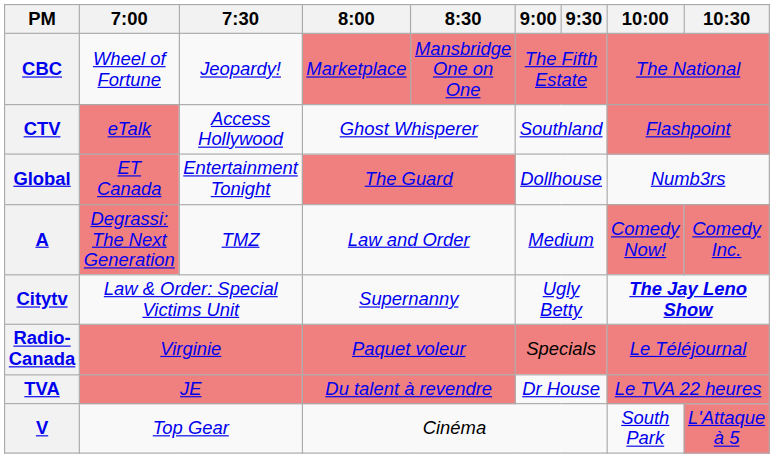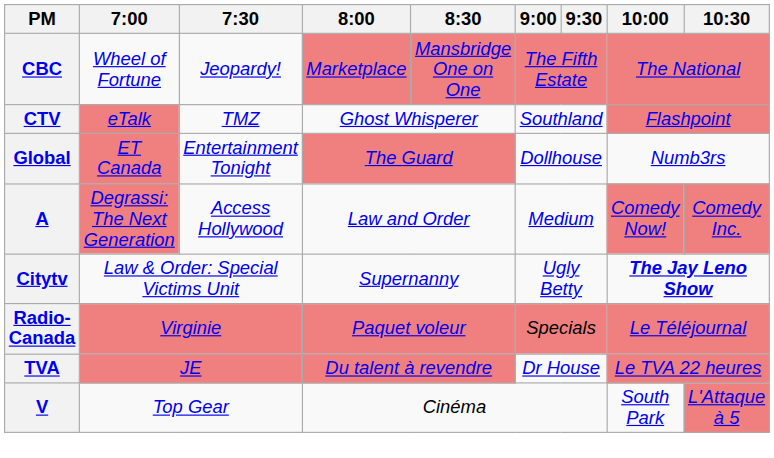CTV | 7:30: Access Hollywood -> TMZ
A | 7:30: TMZ -> Access Hollywood
